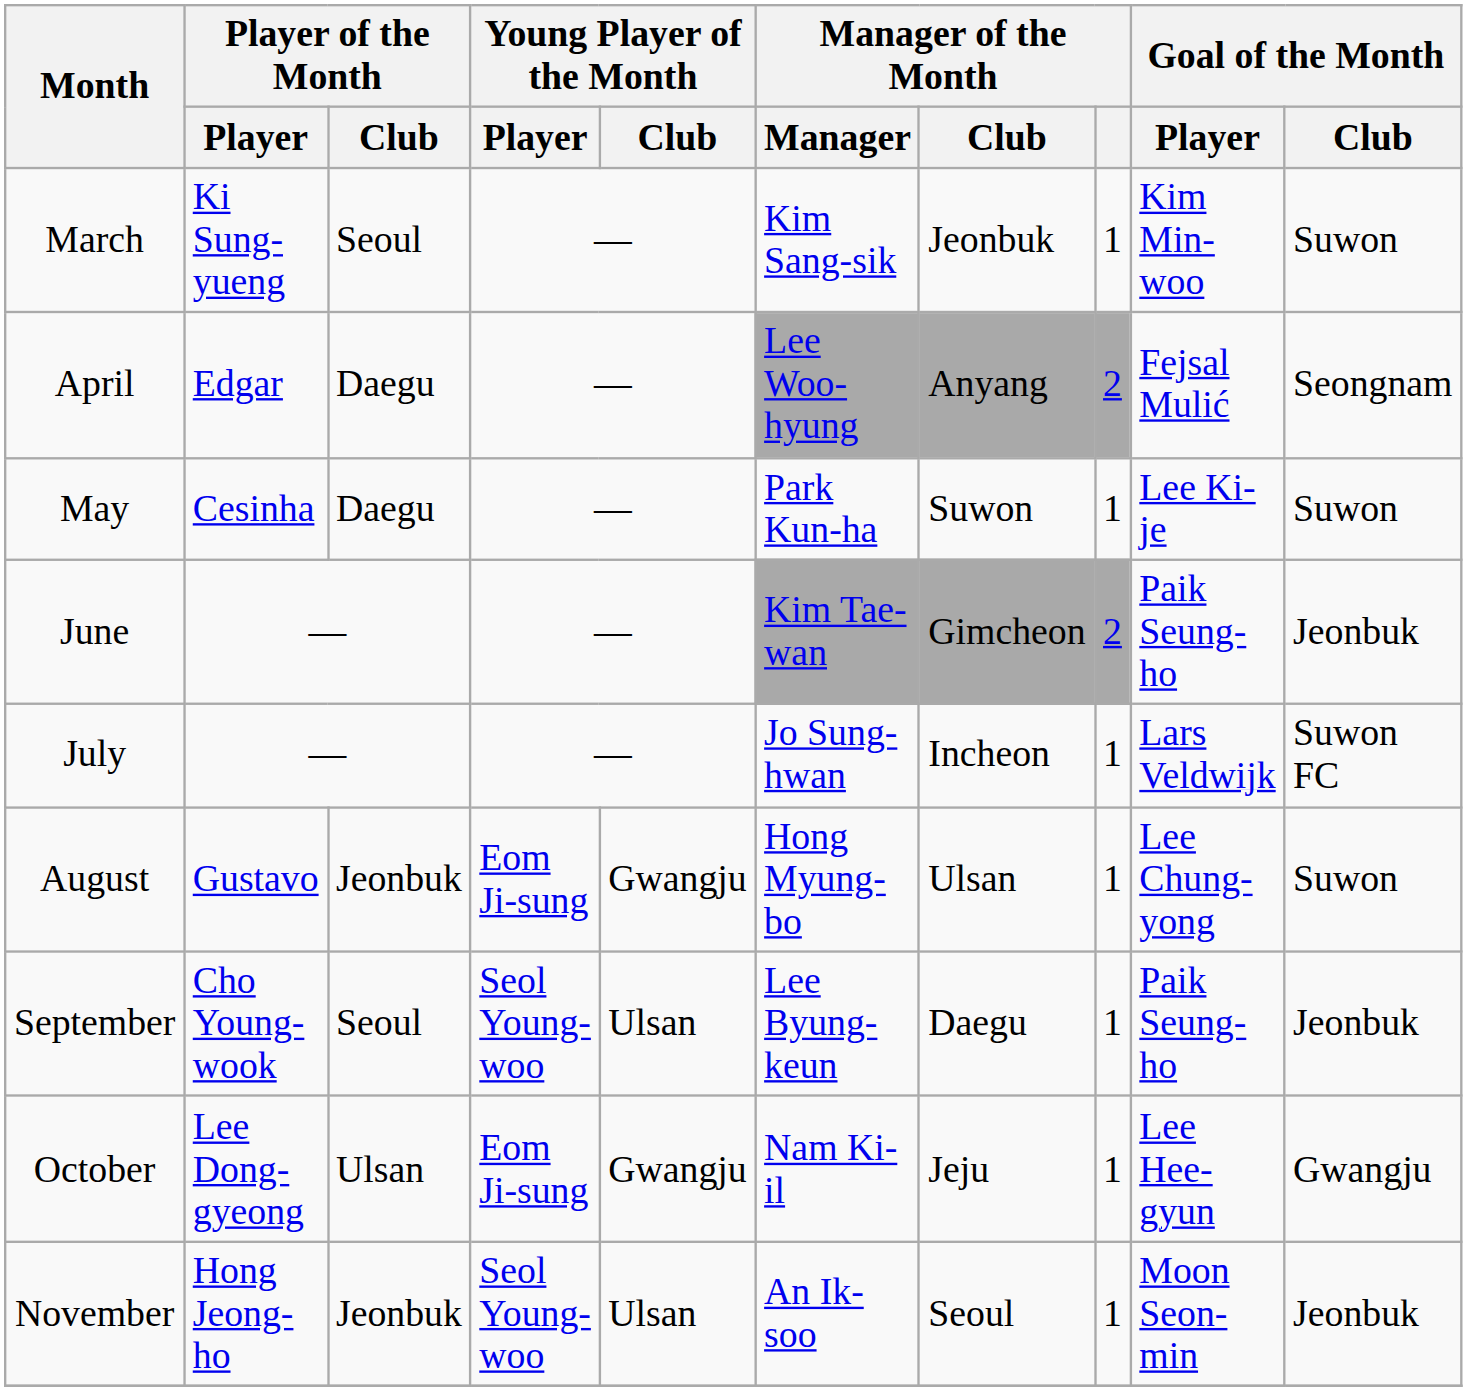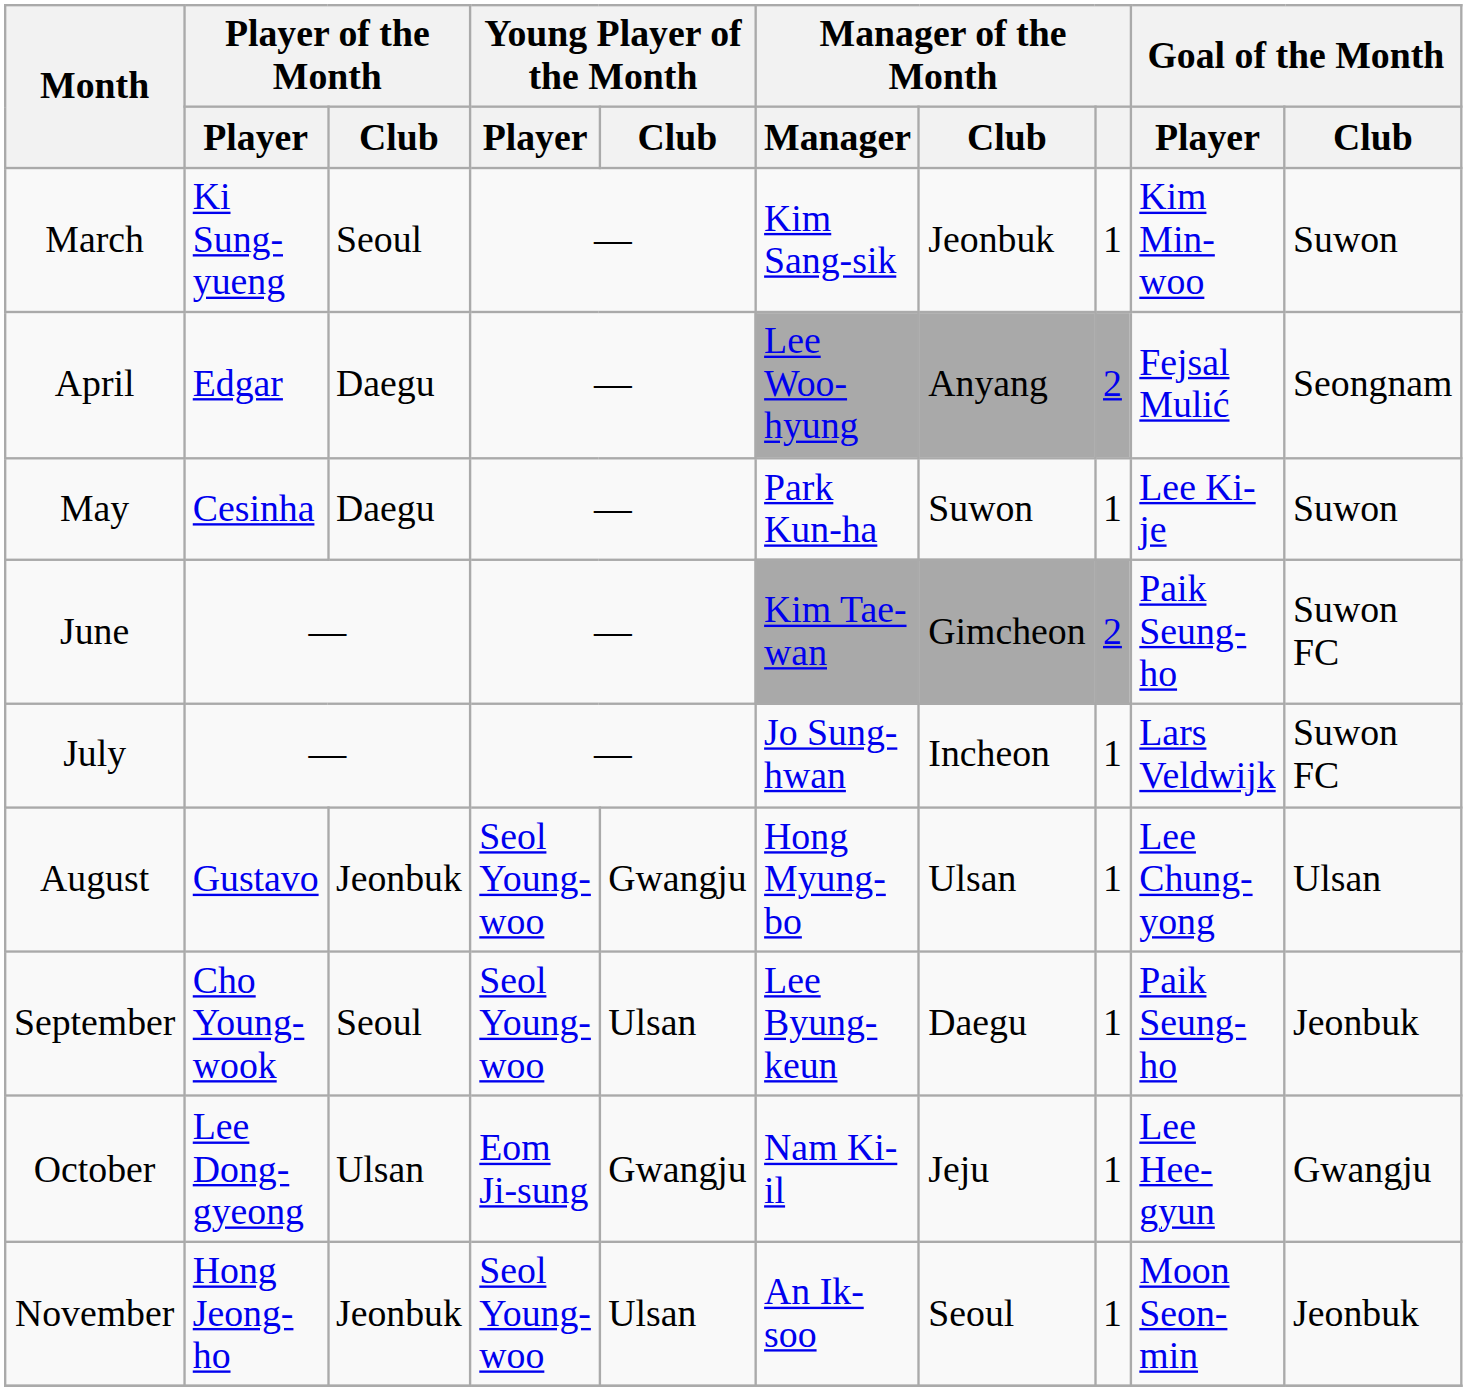June | Goal of the Month / Club: Jeonbuk -> Suwon FC
August | Young Player of the Month / Player: Eom Ji-sung -> Seol Young-woo
August | Goal of the Month / Club: Suwon -> Ulsan
